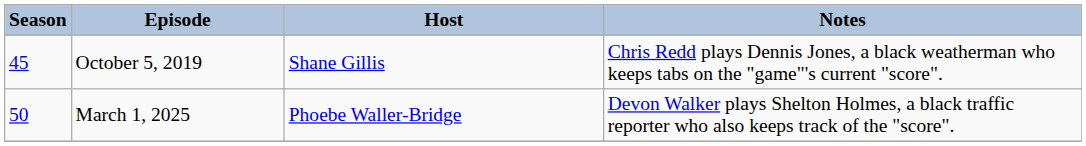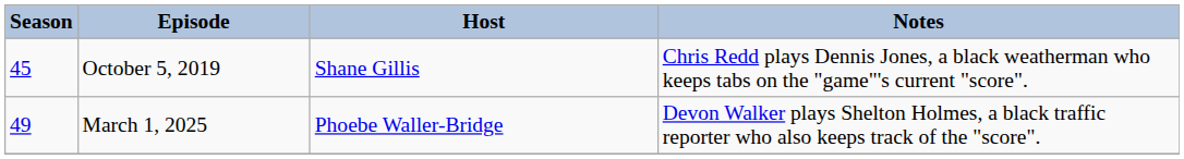March 1, 2025 | Season: 50 -> 49
